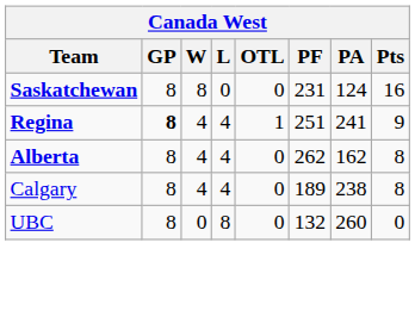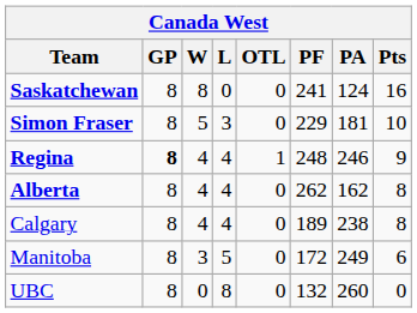Saskatchewan | PF: 231 -> 241
+ row: Simon Fraser | 8 | 5 | 3 | 0 | 229 | 181 | 10
Regina | PF: 251 -> 248
Regina | PA: 241 -> 246
+ row: Manitoba | 8 | 3 | 5 | 0 | 172 | 249 | 6
